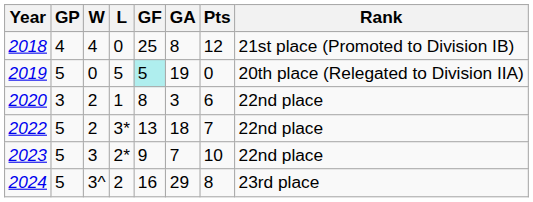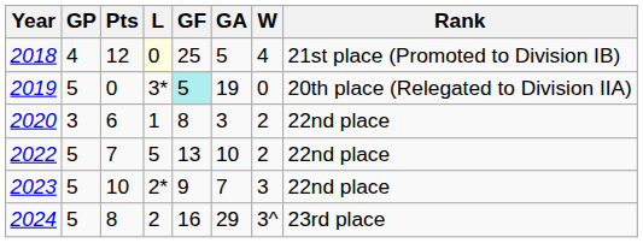columns swapped: W <-> Pts
2018 | L: no background -> lightyellow background
2018 | GA: 8 -> 5
2019 | L: 5 -> 3*
2022 | L: 3* -> 5
2022 | GA: 18 -> 10
